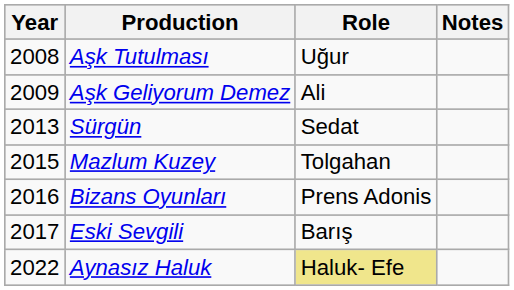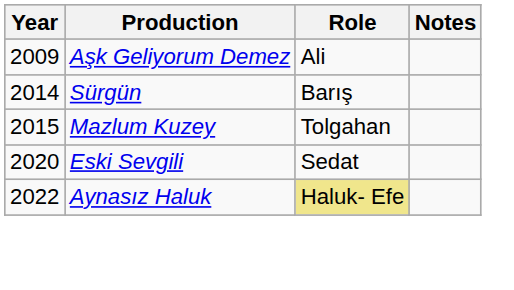- row: 2008 | Aşk Tutulması | Uğur
Sürgün | Year: 2013 -> 2014
Sürgün | Role: Sedat -> Barış
- row: 2016 | Bizans Oyunları | Prens Adonis
Eski Sevgili | Year: 2017 -> 2020
Eski Sevgili | Role: Barış -> Sedat
